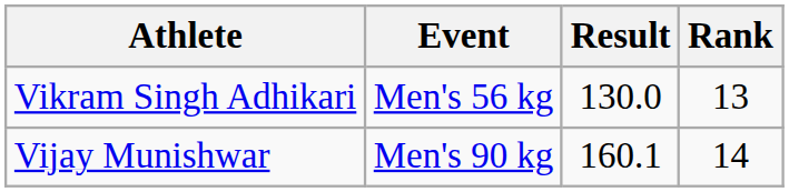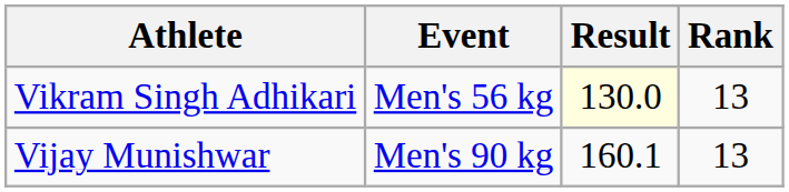Vikram Singh Adhikari | Result: no background -> lightyellow background
Vijay Munishwar | Rank: 14 -> 13
